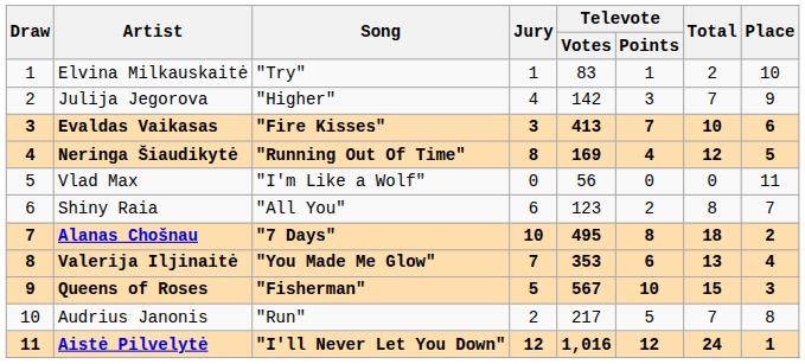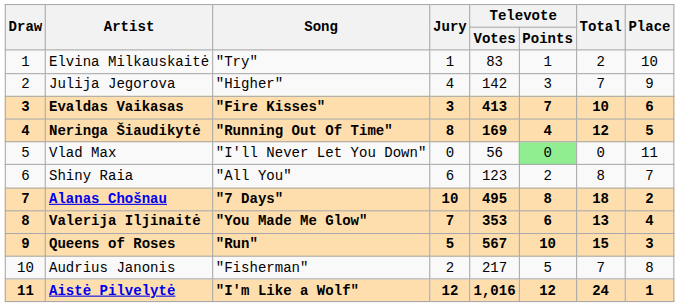Vlad Max | Song: "I'm Like a Wolf" -> "I'll Never Let You Down"
Vlad Max | Televote / Points: no background -> lightgreen background
Queens of Roses | Song: "Fisherman" -> "Run"
Audrius Janonis | Song: "Run" -> "Fisherman"
Aistė Pilvelytė | Song: "I'll Never Let You Down" -> "I'm Like a Wolf"
